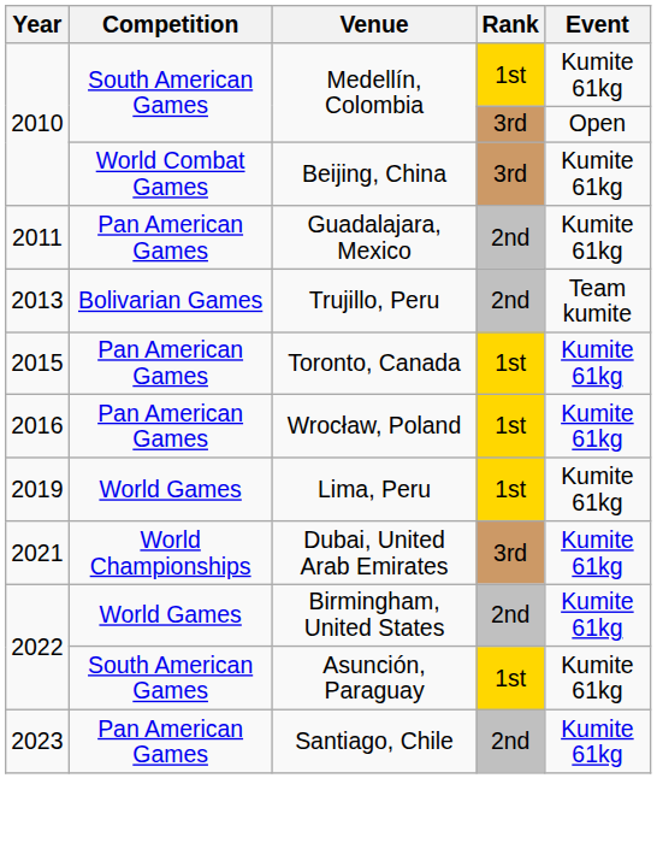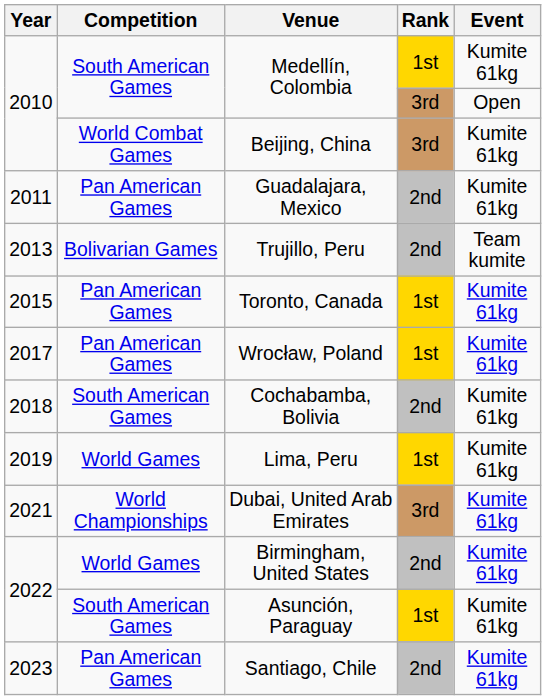Wrocław, Poland | Year: 2016 -> 2017
+ row: 2018 | South American Games | Cochabamba, Bolivia | 2nd | Kumite 61kg
